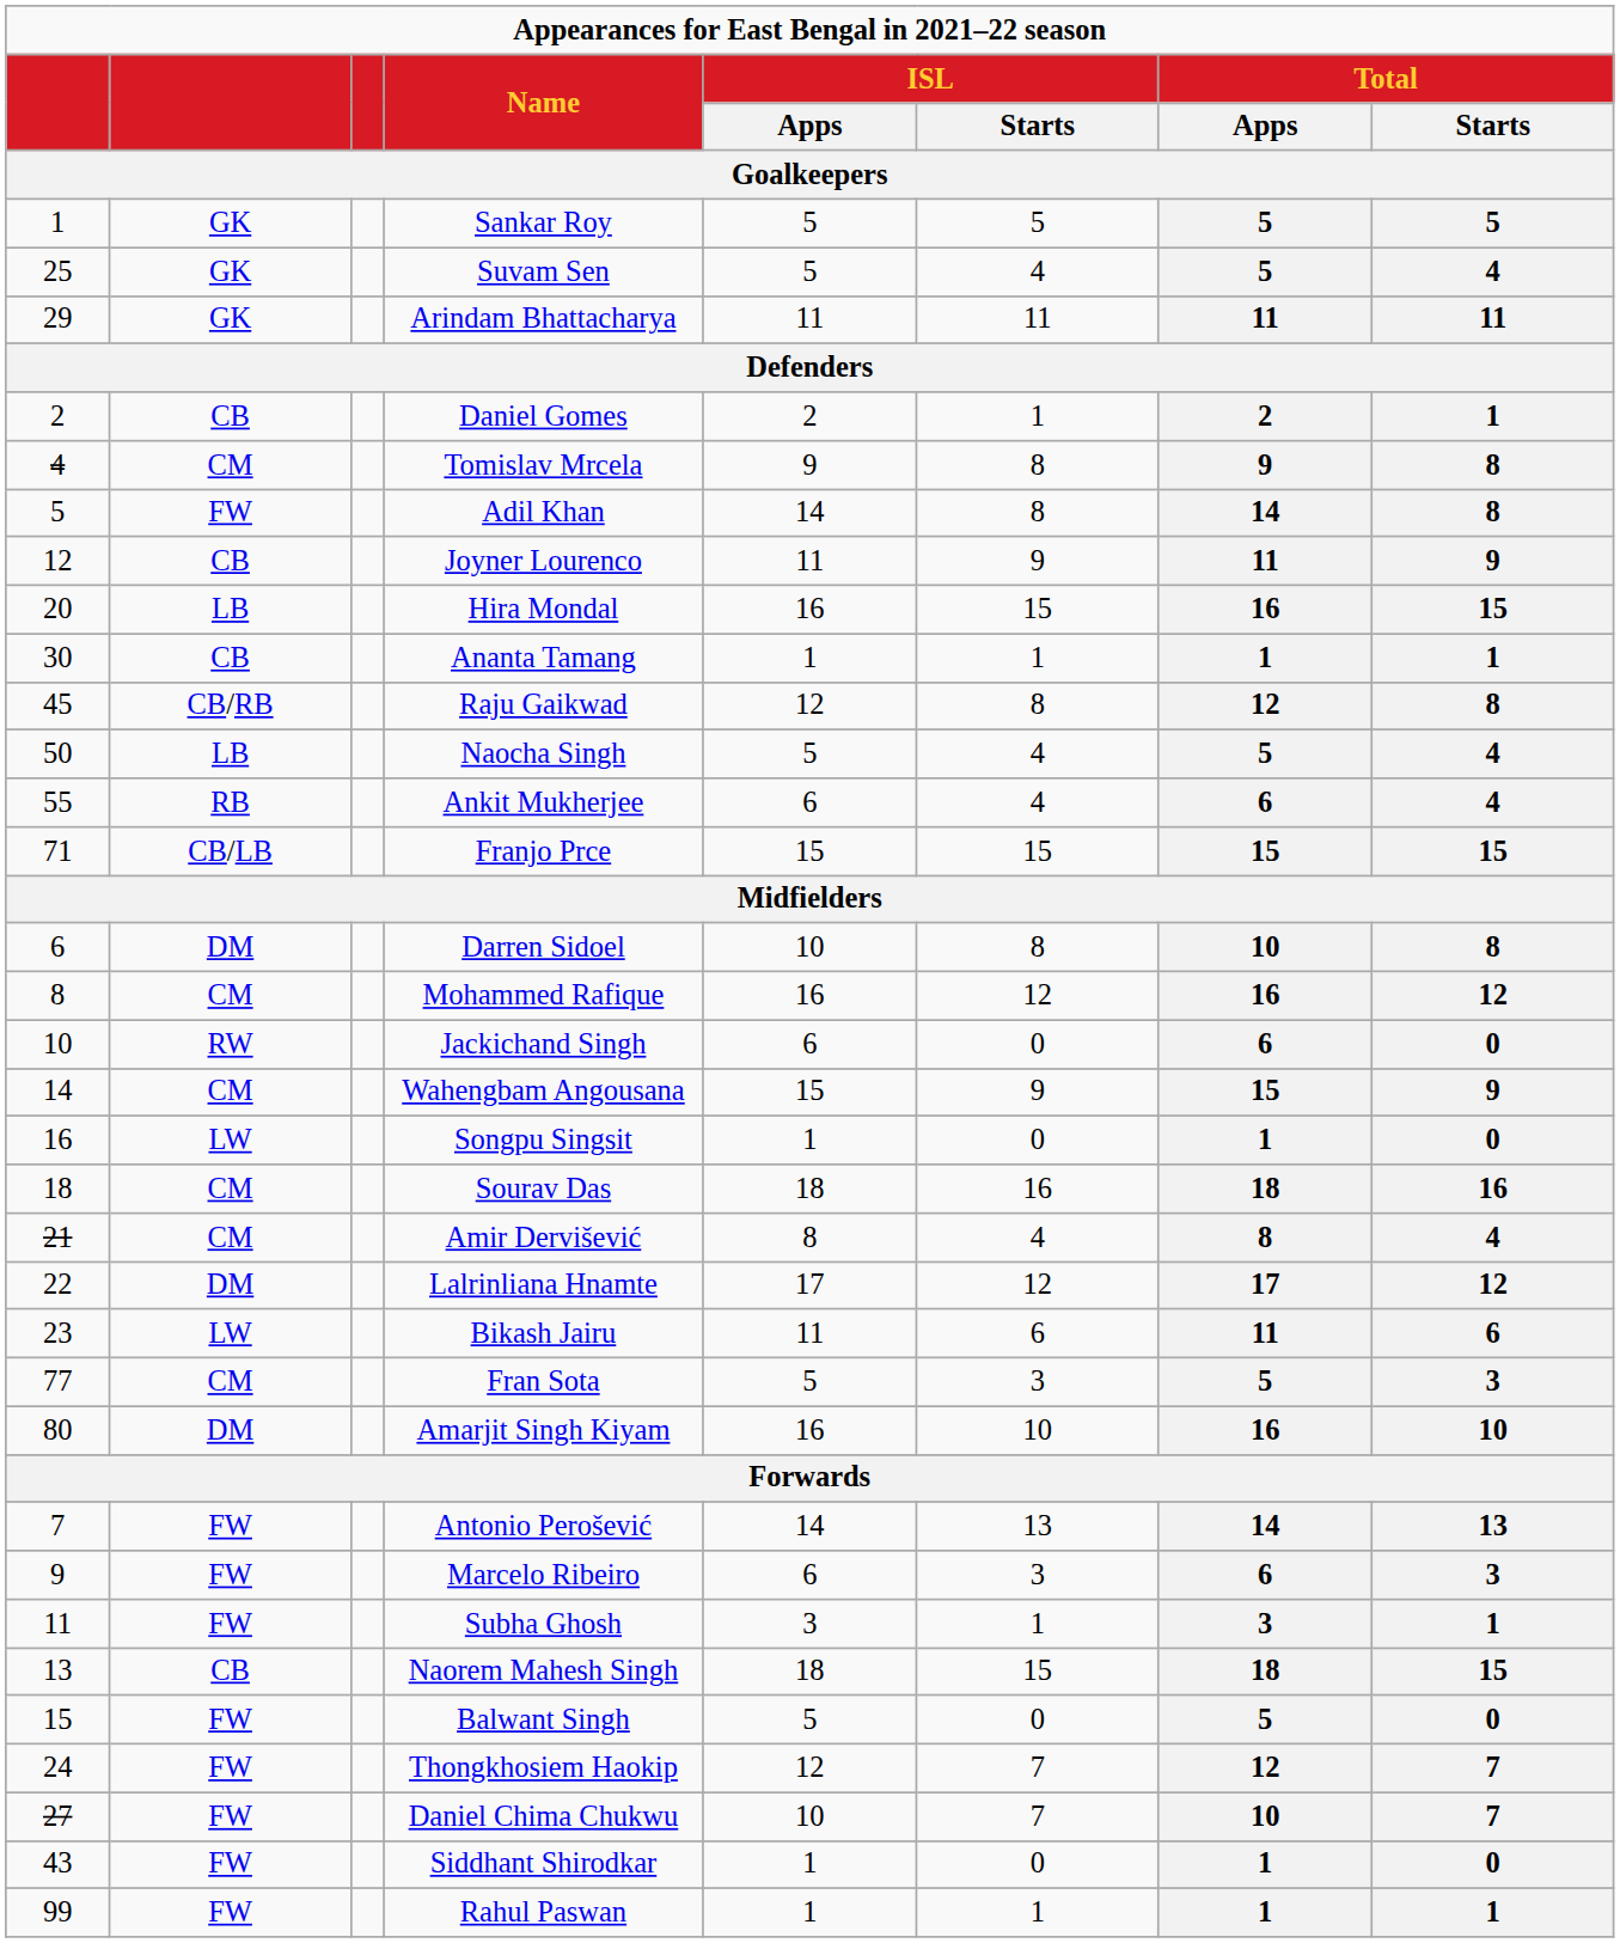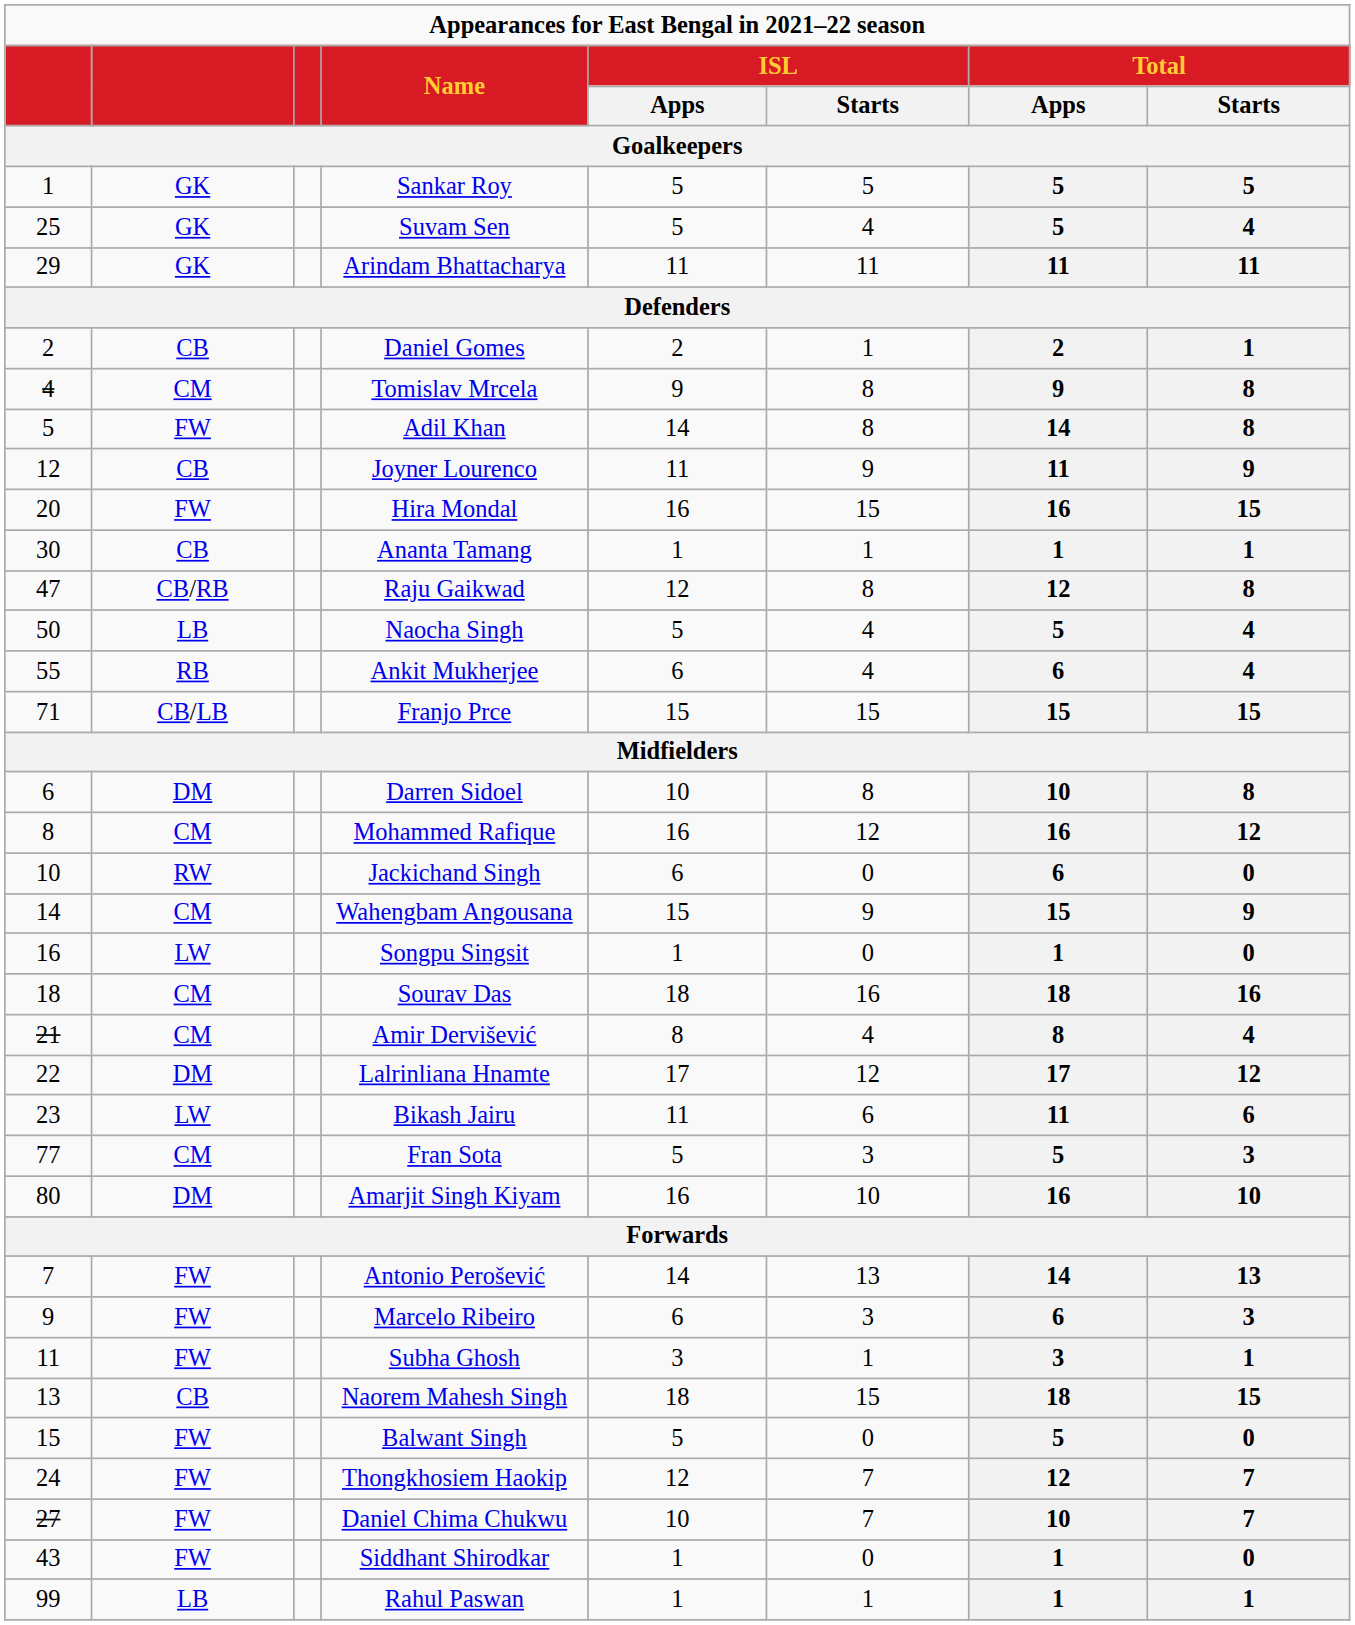Hira Mondal | column 2: LB -> FW
Raju Gaikwad | column 1: 45 -> 47
Rahul Paswan | column 2: FW -> LB
